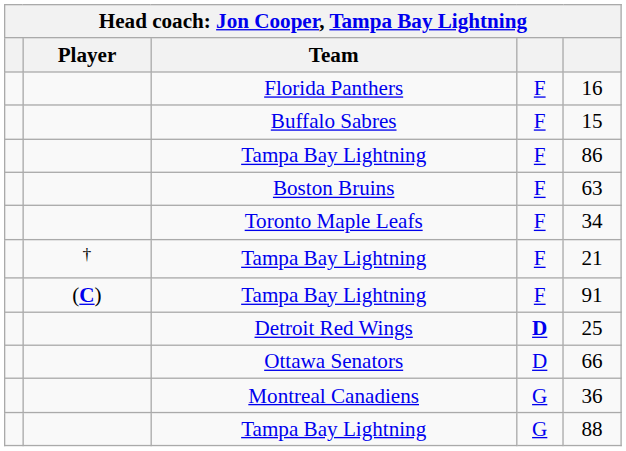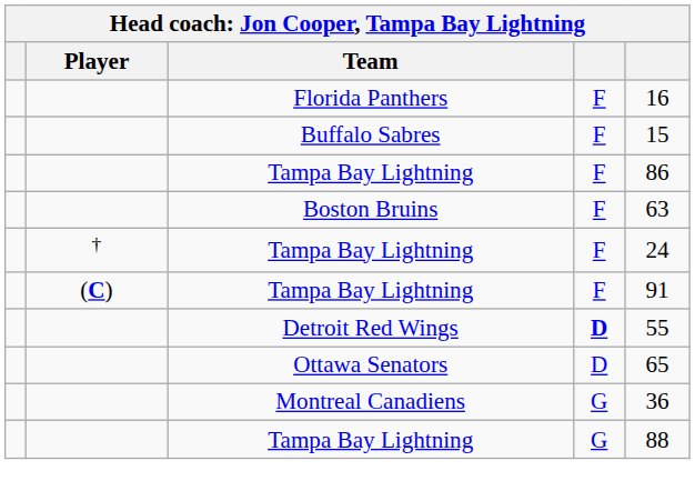- row: Toronto Maple Leafs | F | 34
† / Tampa Bay Lightning | column 5: 21 -> 24
Detroit Red Wings | column 5: 25 -> 55
Ottawa Senators | column 5: 66 -> 65
